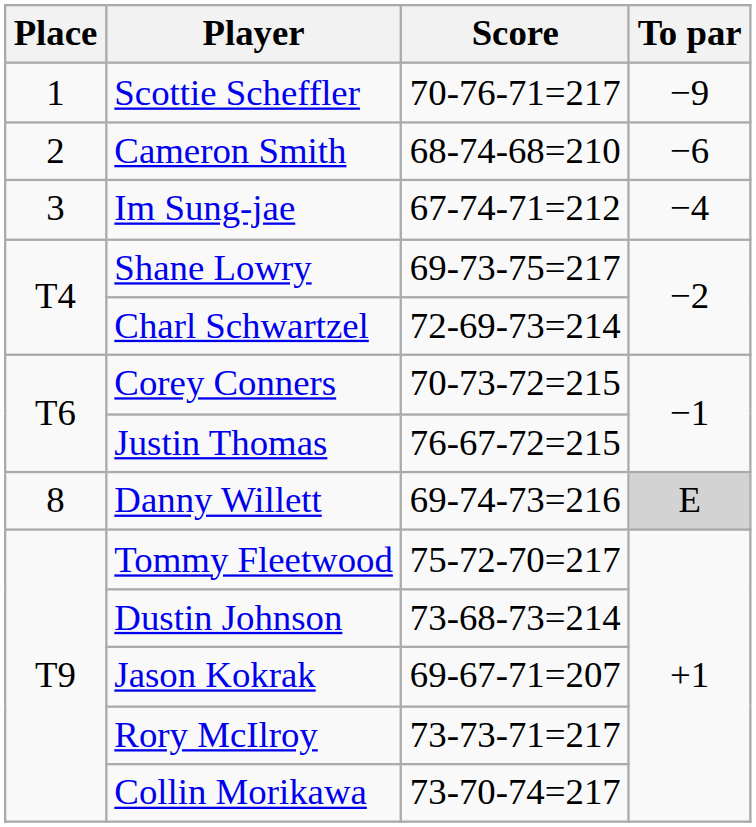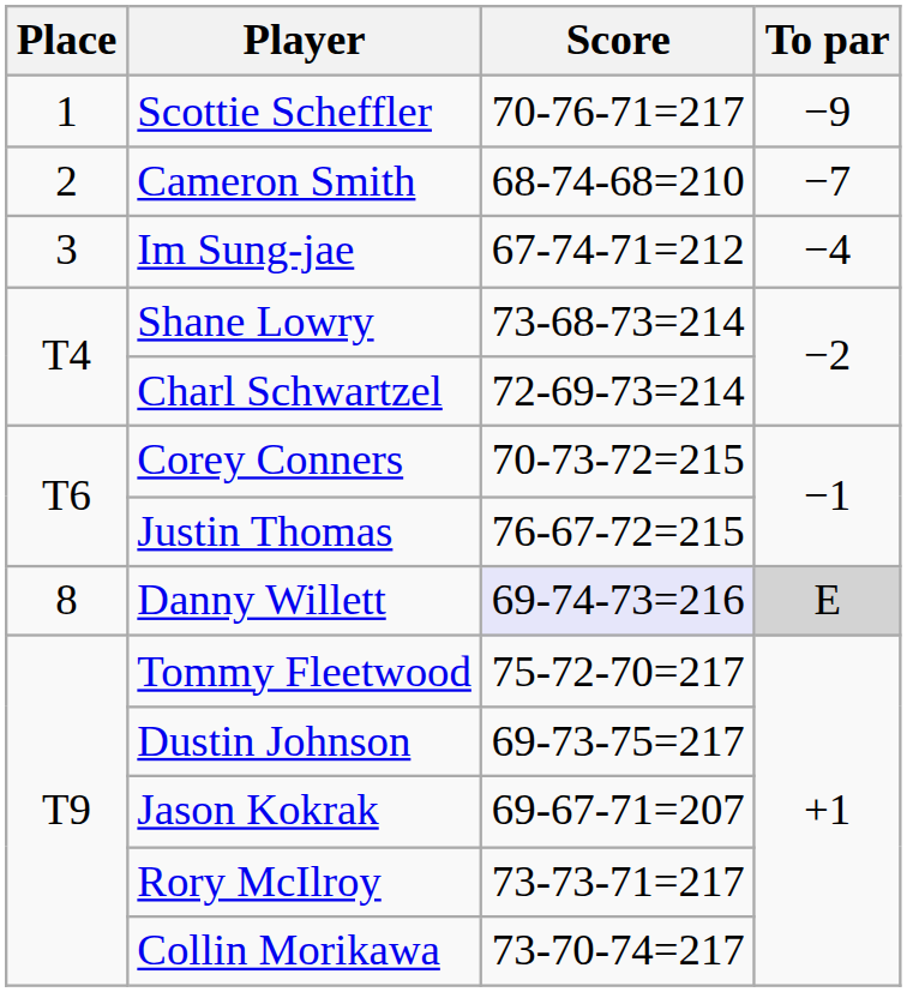Cameron Smith | To par: −6 -> −7
Shane Lowry | Score: 69-73-75=217 -> 73-68-73=214
Danny Willett | Score: no background -> lavender background
Dustin Johnson | Score: 73-68-73=214 -> 69-73-75=217
